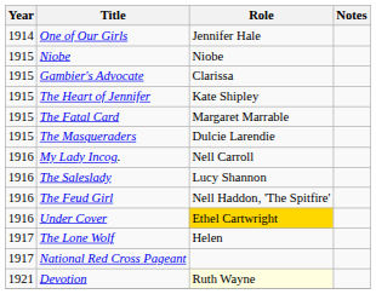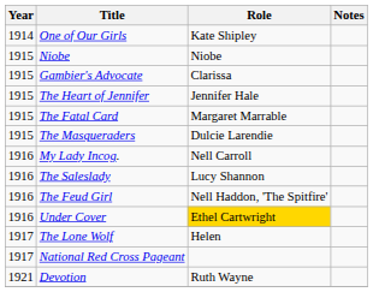One of Our Girls | Role: Jennifer Hale -> Kate Shipley
The Heart of Jennifer | Role: Kate Shipley -> Jennifer Hale
Devotion | Role: lightyellow background -> no background
